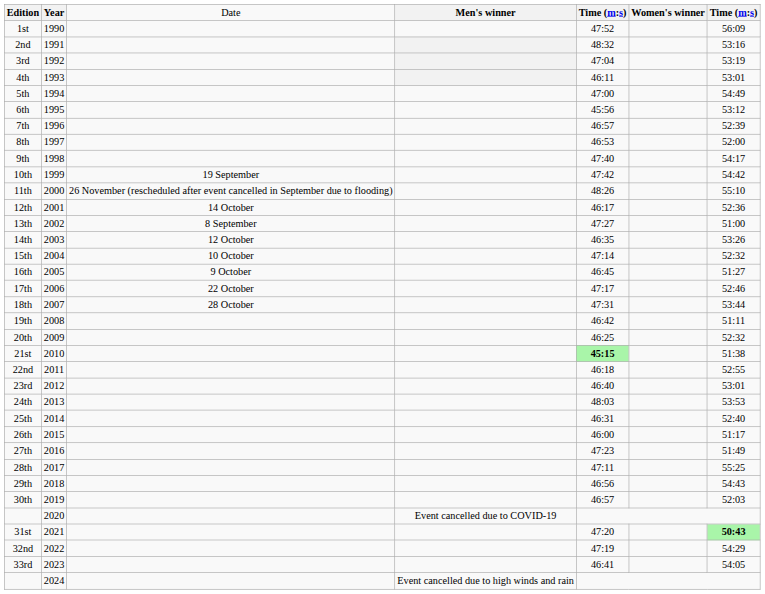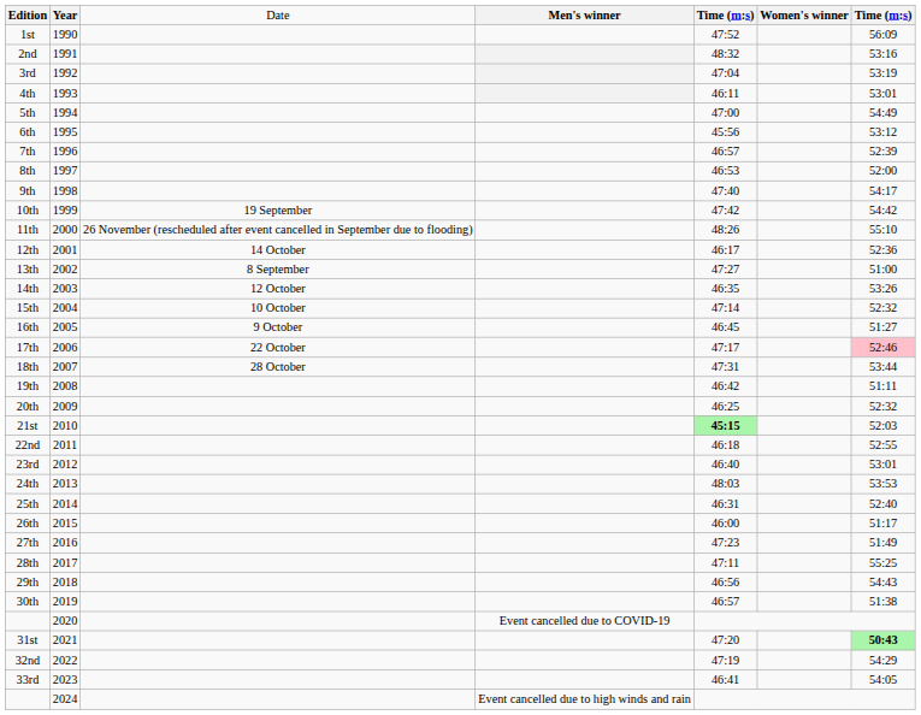17th | column 7: no background -> pink background
21st | column 7: 51:38 -> 52:03
30th | column 7: 52:03 -> 51:38
